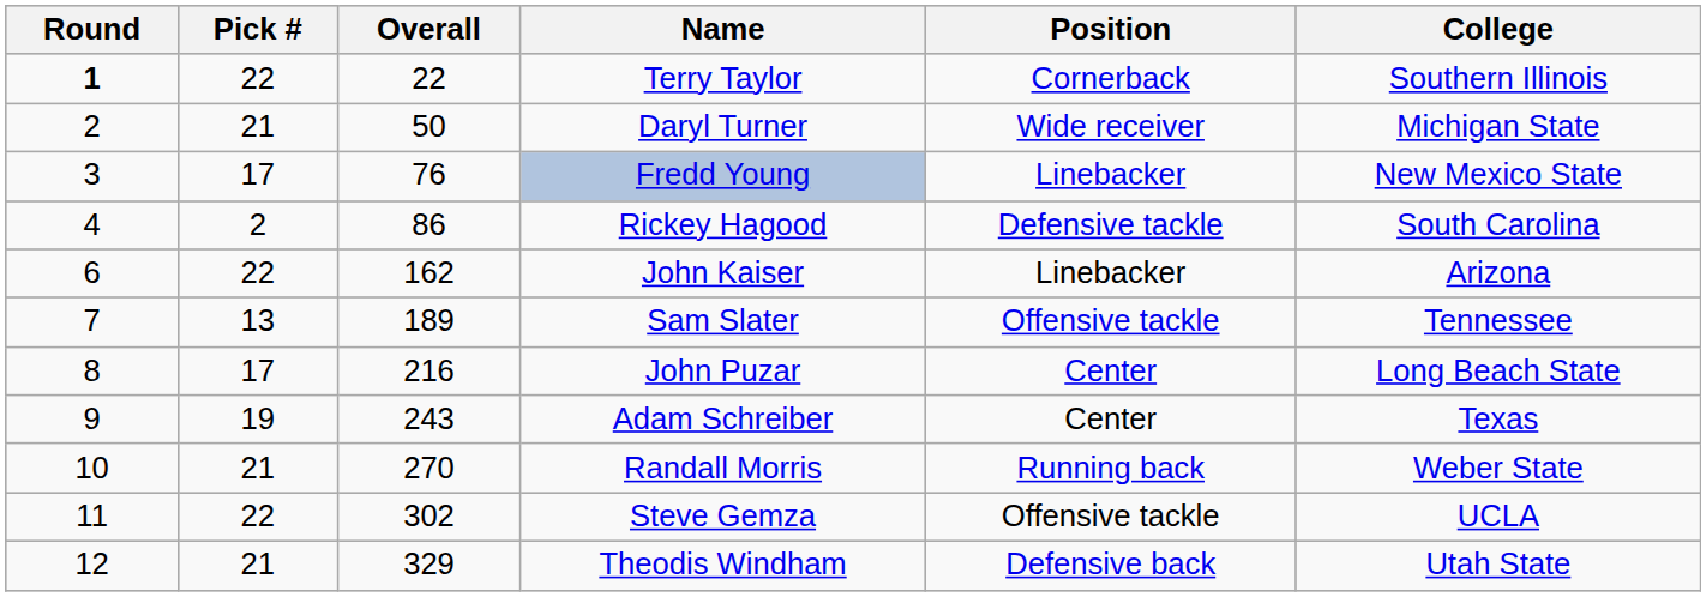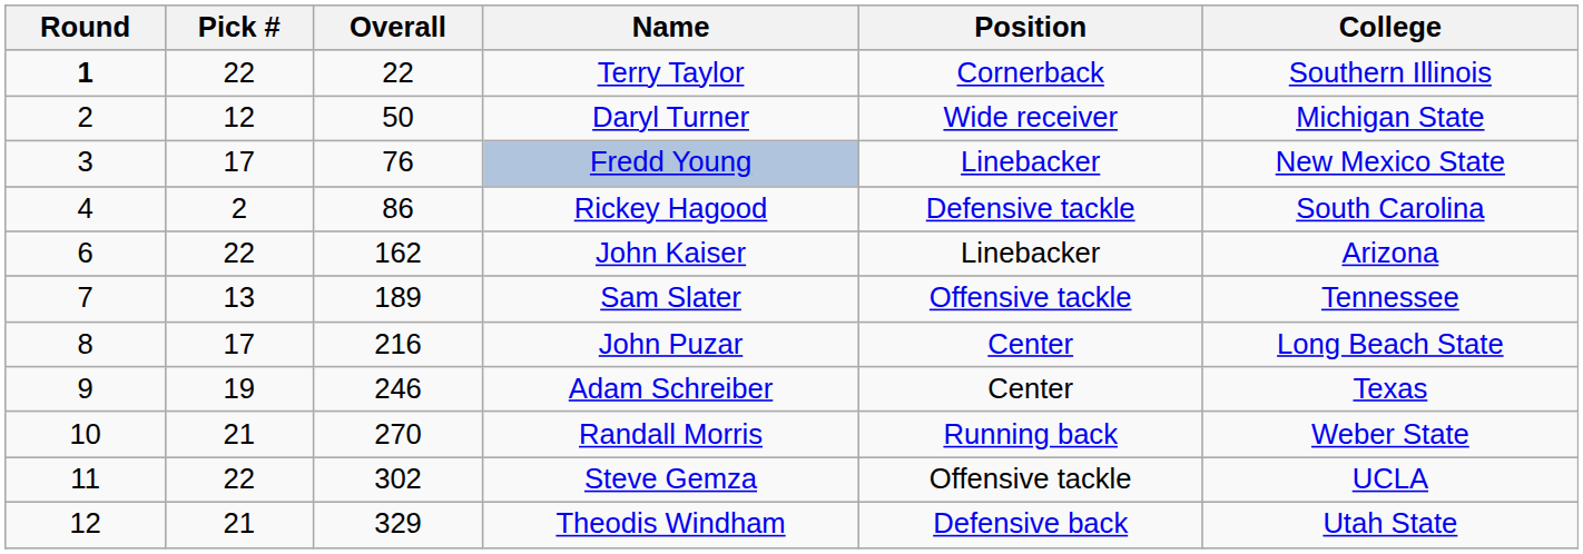Daryl Turner | Pick #: 21 -> 12
Adam Schreiber | Overall: 243 -> 246
